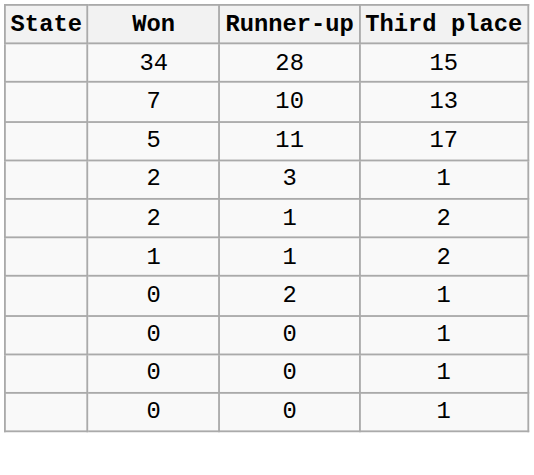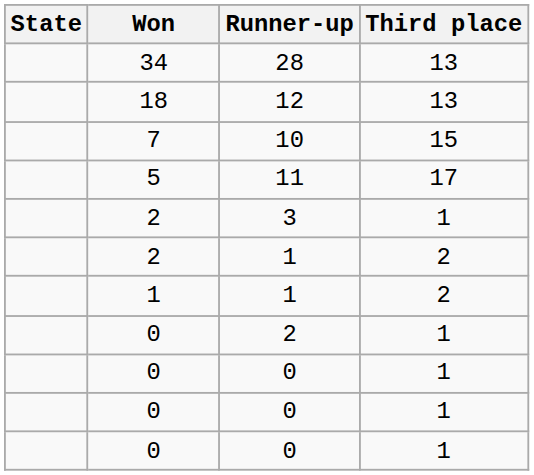28 | Third place: 15 -> 13
+ row: 18 | 12 | 13
10 | Third place: 13 -> 15
